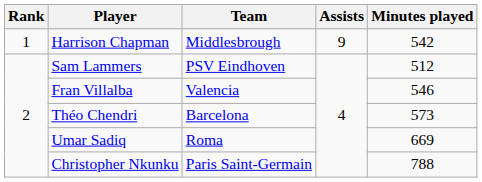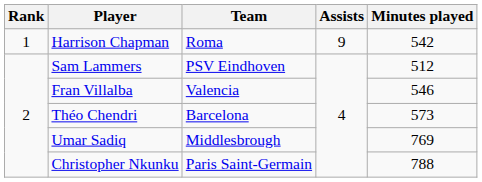Harrison Chapman | Team: Middlesbrough -> Roma
Umar Sadiq | Team: Roma -> Middlesbrough
Umar Sadiq | Minutes played: 669 -> 769
